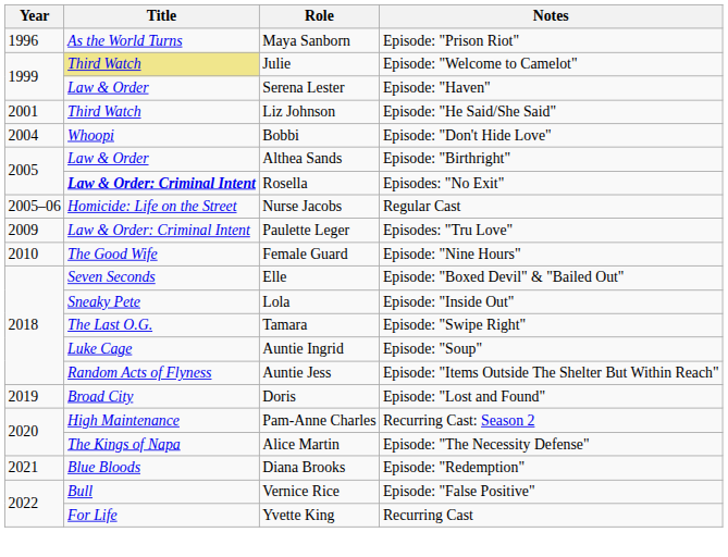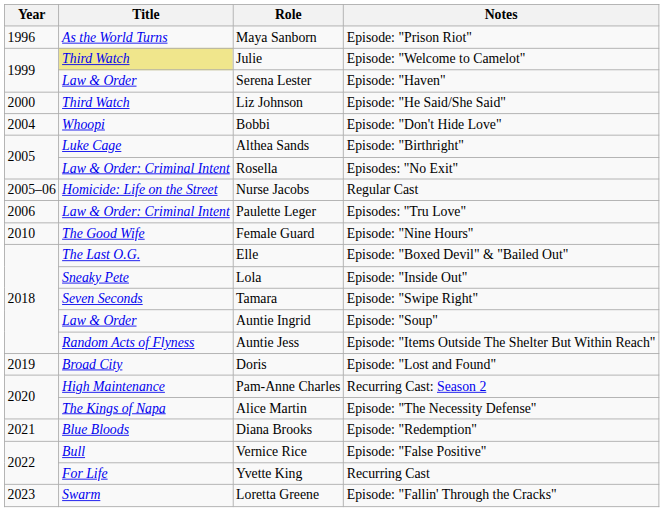Liz Johnson | Year: 2001 -> 2000
Althea Sands | Title: Law & Order -> Luke Cage
Rosella | Title: bold -> normal
Paulette Leger | Year: 2009 -> 2006
Elle | Title: Seven Seconds -> The Last O.G.
Tamara | Title: The Last O.G. -> Seven Seconds
Auntie Ingrid | Title: Luke Cage -> Law & Order
+ row: 2023 | Swarm | Loretta Greene | Episode: "Fallin' Through the Cracks"
